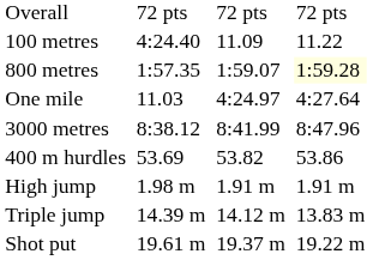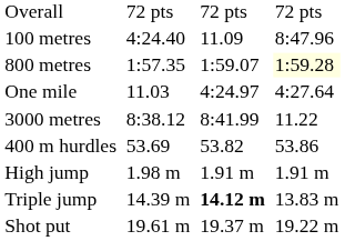100 metres | column 7: 11.22 -> 8:47.96
3000 metres | column 7: 8:47.96 -> 11.22
Triple jump | column 5: normal -> bold
